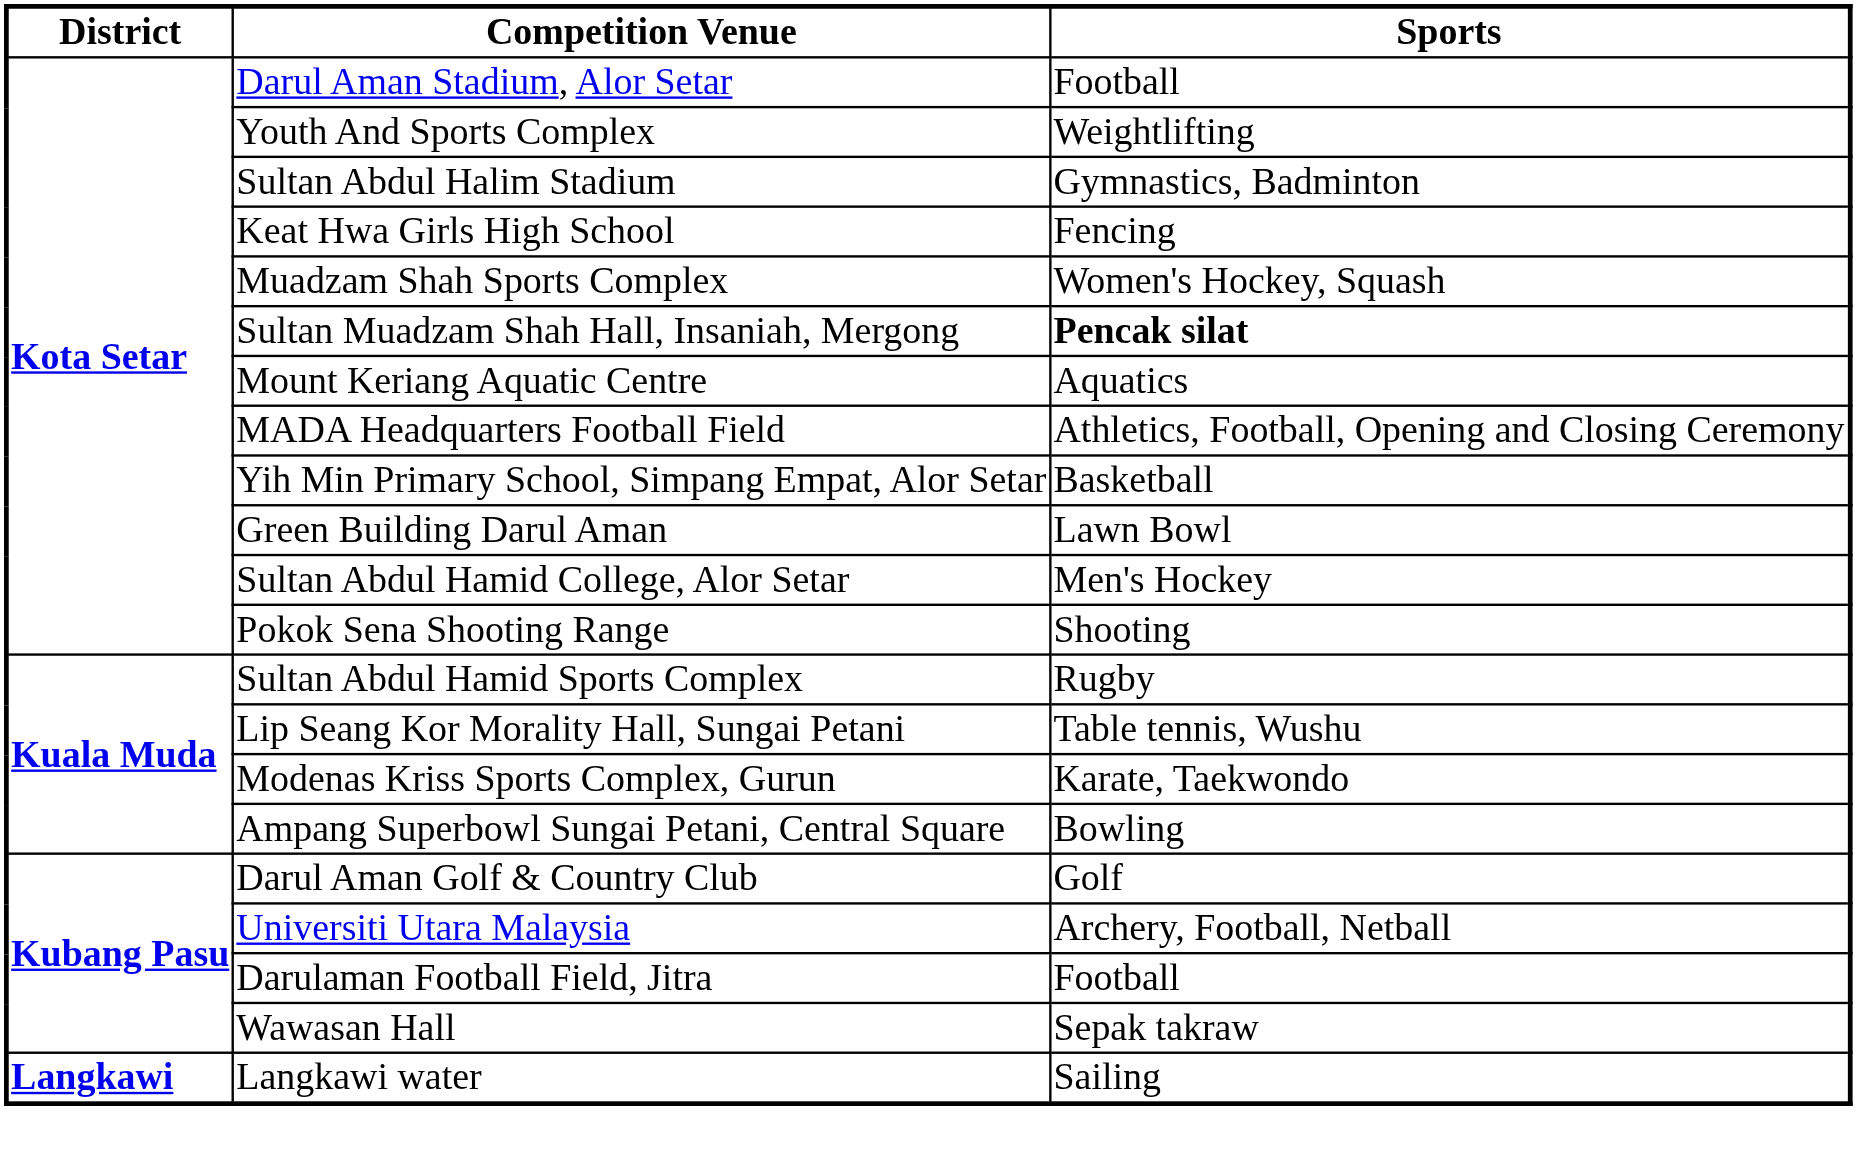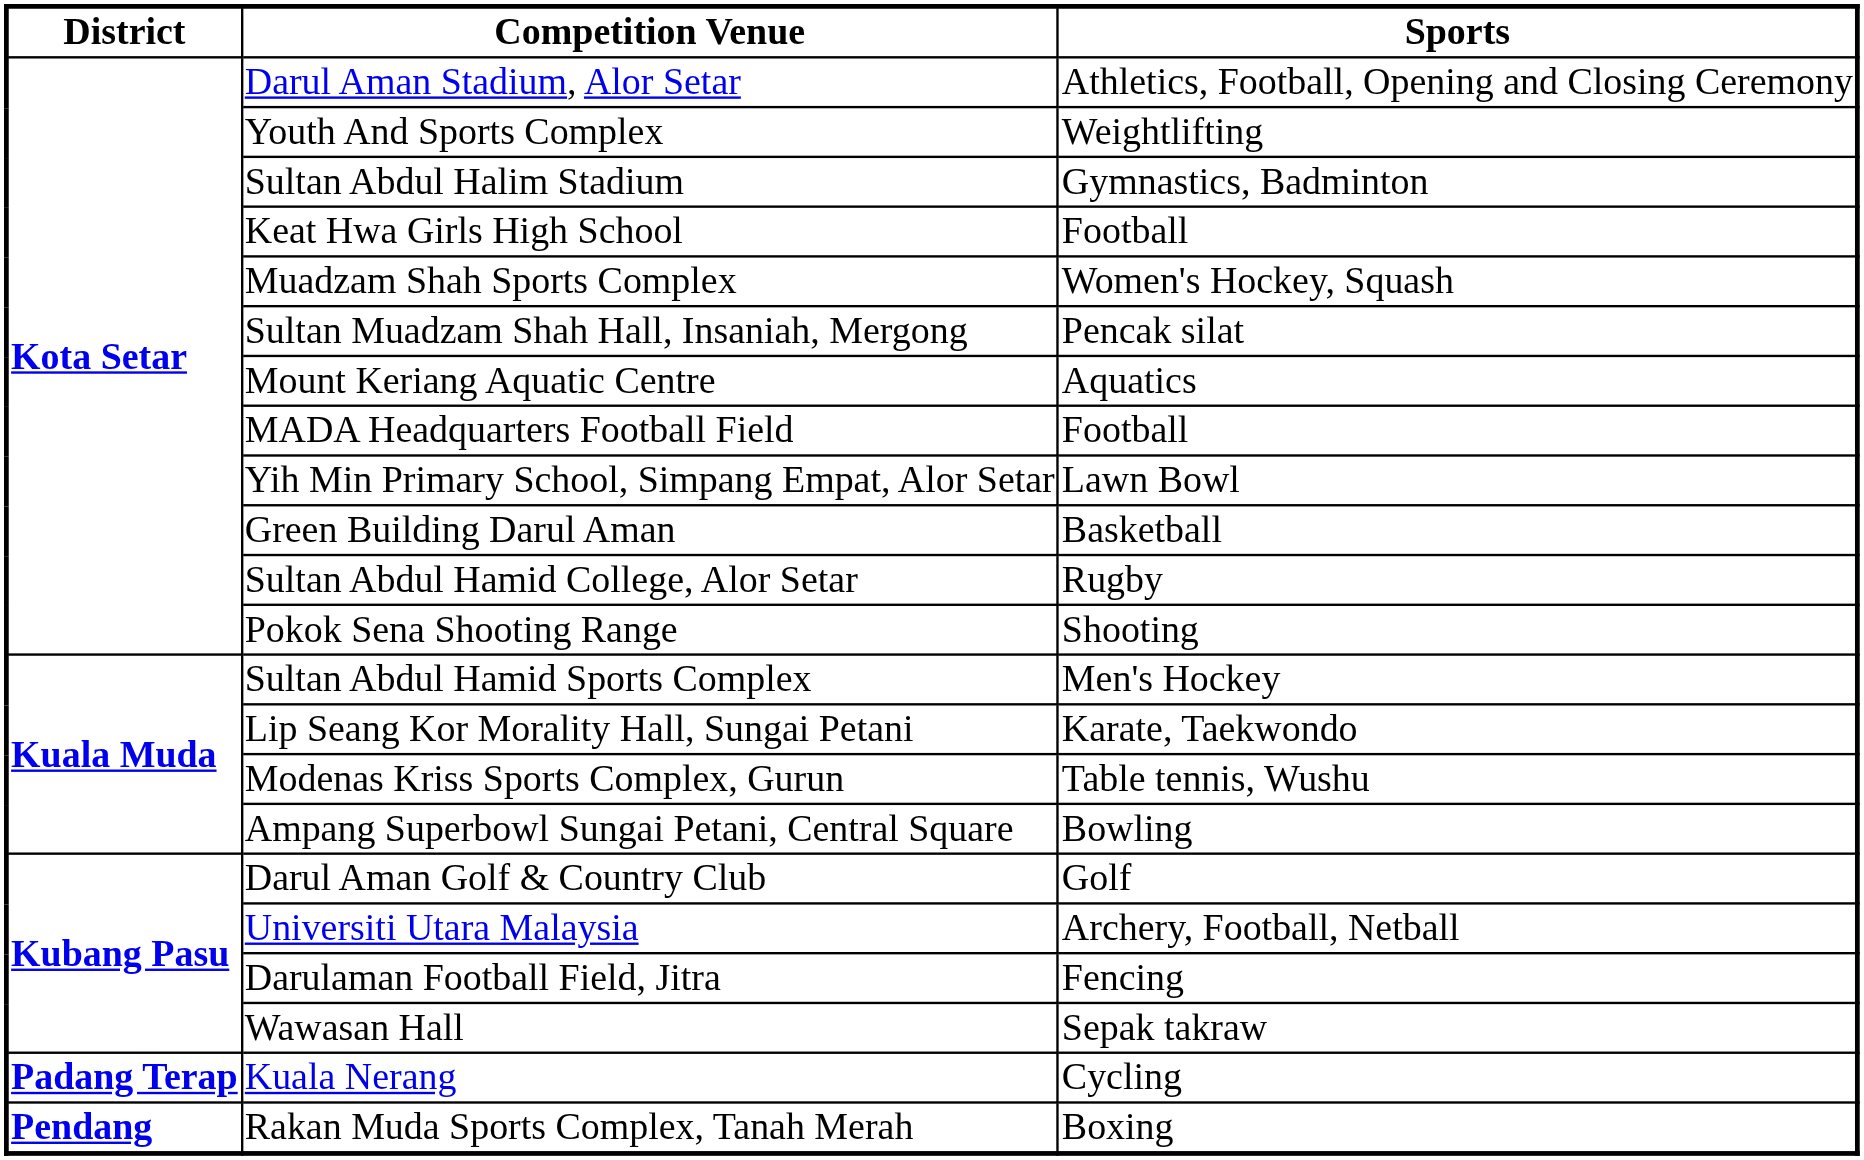Darul Aman Stadium, Alor Setar | column 3: Football -> Athletics, Football, Opening and Closing Ceremony
Keat Hwa Girls High School | column 3: Fencing -> Football
Sultan Muadzam Shah Hall, Insaniah, Mergong | column 3: bold -> normal
MADA Headquarters Football Field | column 3: Athletics, Football, Opening and Closing Ceremony -> Football
Yih Min Primary School, Simpang Empat, Alor Setar | column 3: Basketball -> Lawn Bowl
Green Building Darul Aman | column 3: Lawn Bowl -> Basketball
Sultan Abdul Hamid College, Alor Setar | column 3: Men's Hockey -> Rugby
Sultan Abdul Hamid Sports Complex | column 3: Rugby -> Men's Hockey
Lip Seang Kor Morality Hall, Sungai Petani | column 3: Table tennis, Wushu -> Karate, Taekwondo
Modenas Kriss Sports Complex, Gurun | column 3: Karate, Taekwondo -> Table tennis, Wushu
Darulaman Football Field, Jitra | column 3: Football -> Fencing
- row: Langkawi | Langkawi water | Sailing
+ row: Padang Terap | Kuala Nerang | Cycling
+ row: Pendang | Rakan Muda Sports Complex, Tanah Merah | Boxing
